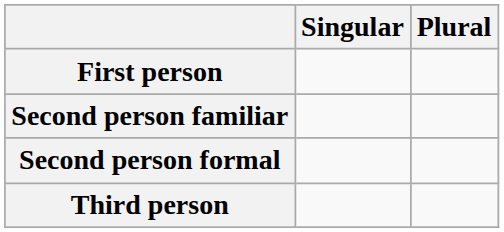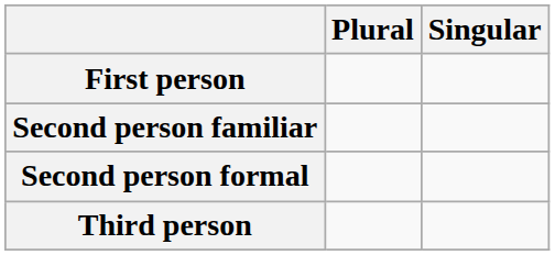columns swapped: Singular <-> Plural
